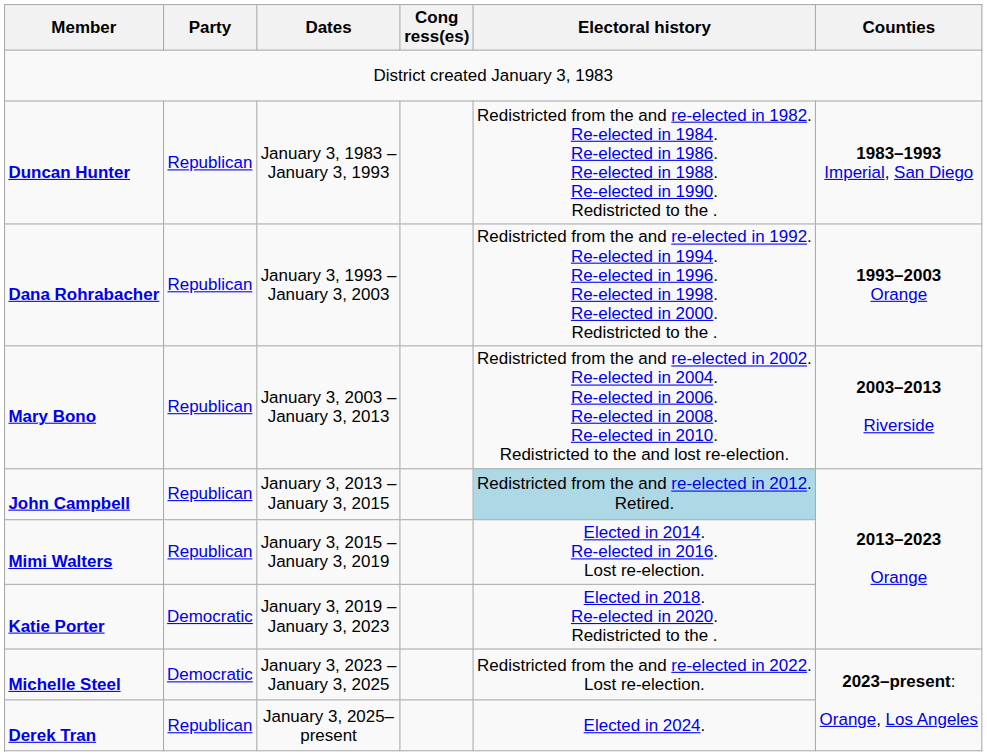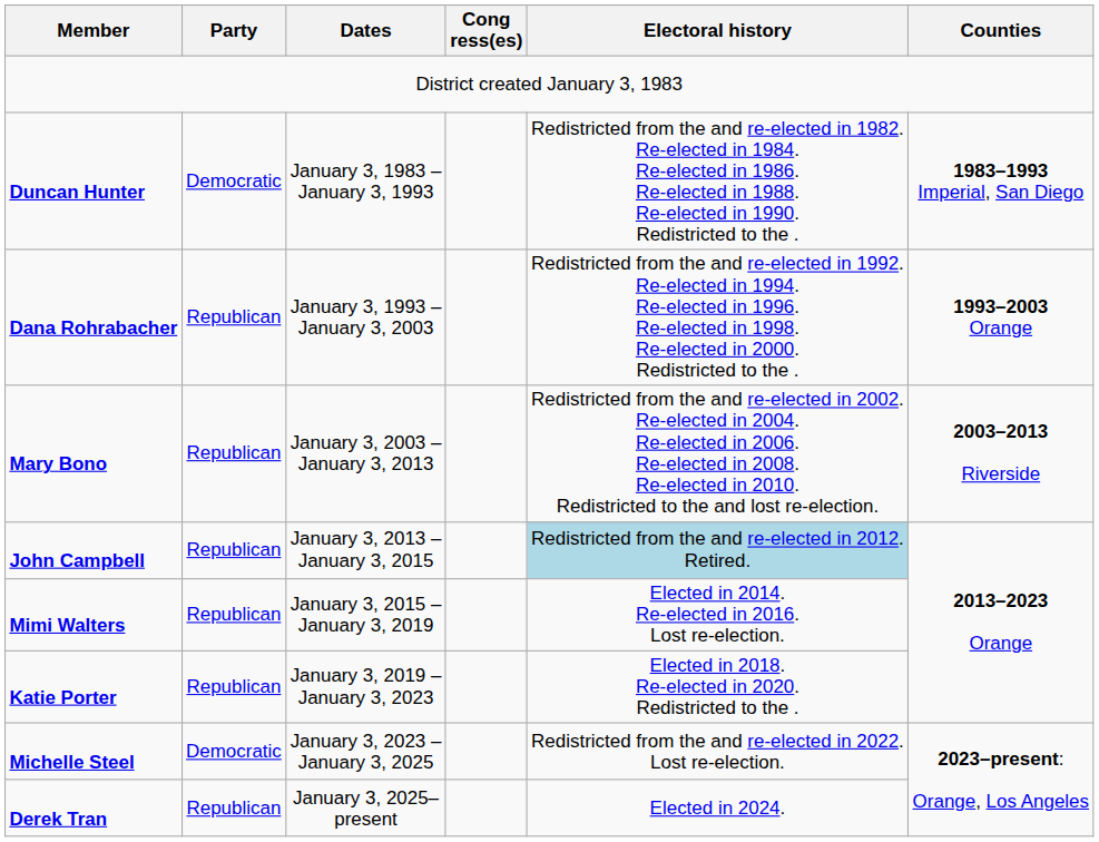Duncan Hunter | Party: Republican -> Democratic
Katie Porter | Party: Democratic -> Republican
